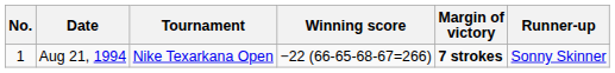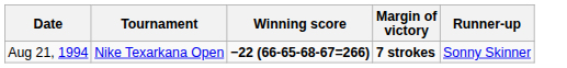- column: No. | 1
Aug 21, 1994 | Winning score: normal -> bold
